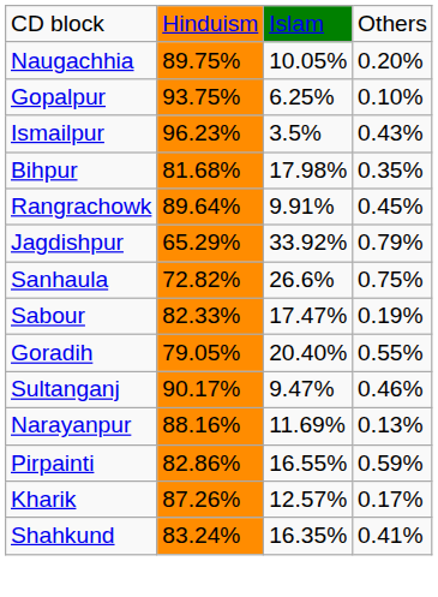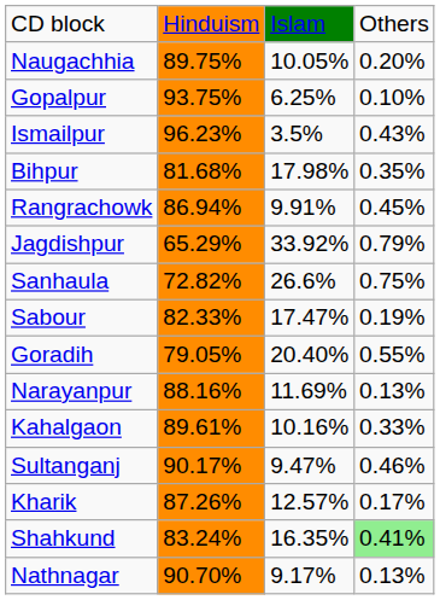Rangrachowk | column 2: 89.64% -> 86.94%
rows swapped: Narayanpur <-> Sultanganj
+ row: Kahalgaon | 89.61% | 10.16% | 0.33%
- row: Pirpainti | 82.86% | 16.55% | 0.59%
Shahkund | column 4: no background -> lightgreen background
+ row: Nathnagar | 90.70% | 9.17% | 0.13%
